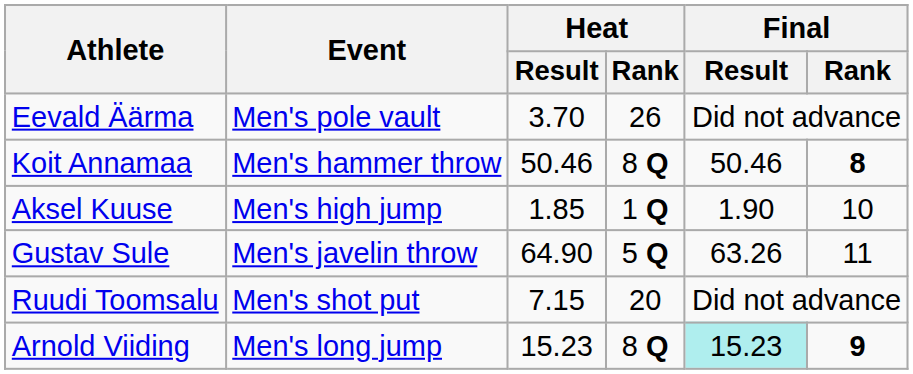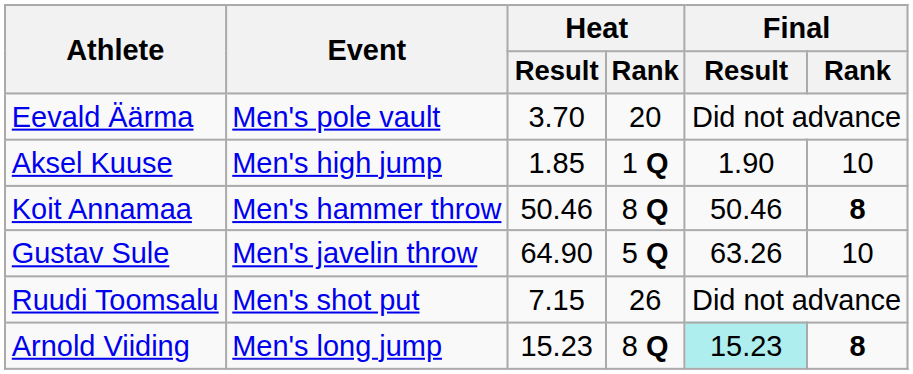Eevald Äärma | Heat / Rank: 26 -> 20
rows swapped: Koit Annamaa <-> Aksel Kuuse
Gustav Sule | Final / Rank: 11 -> 10
Ruudi Toomsalu | Heat / Rank: 20 -> 26
Arnold Viiding | Final / Rank: 9 -> 8
